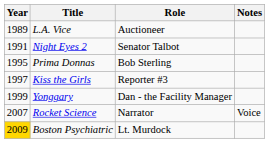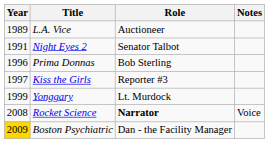Prima Donnas | Year: 1995 -> 1996
Yonggary | Role: Dan - the Facility Manager -> Lt. Murdock
Rocket Science | Year: 2007 -> 2008
Rocket Science | Role: normal -> bold
Boston Psychiatric | Role: Lt. Murdock -> Dan - the Facility Manager
